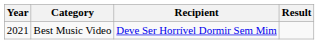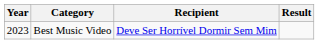Best Music Video | Year: 2021 -> 2023
